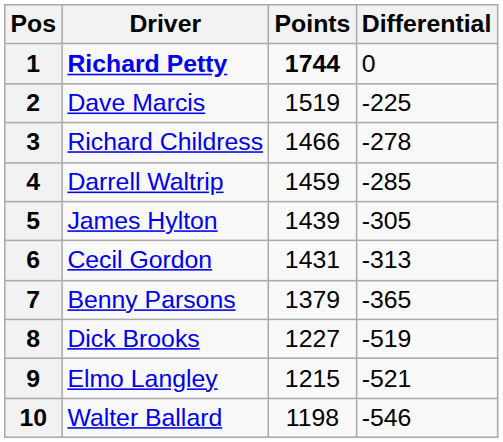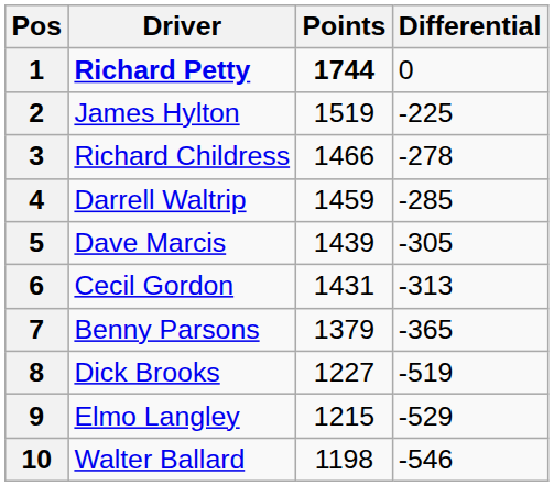2 | Driver: Dave Marcis -> James Hylton
5 | Driver: James Hylton -> Dave Marcis
9 | Differential: -521 -> -529
